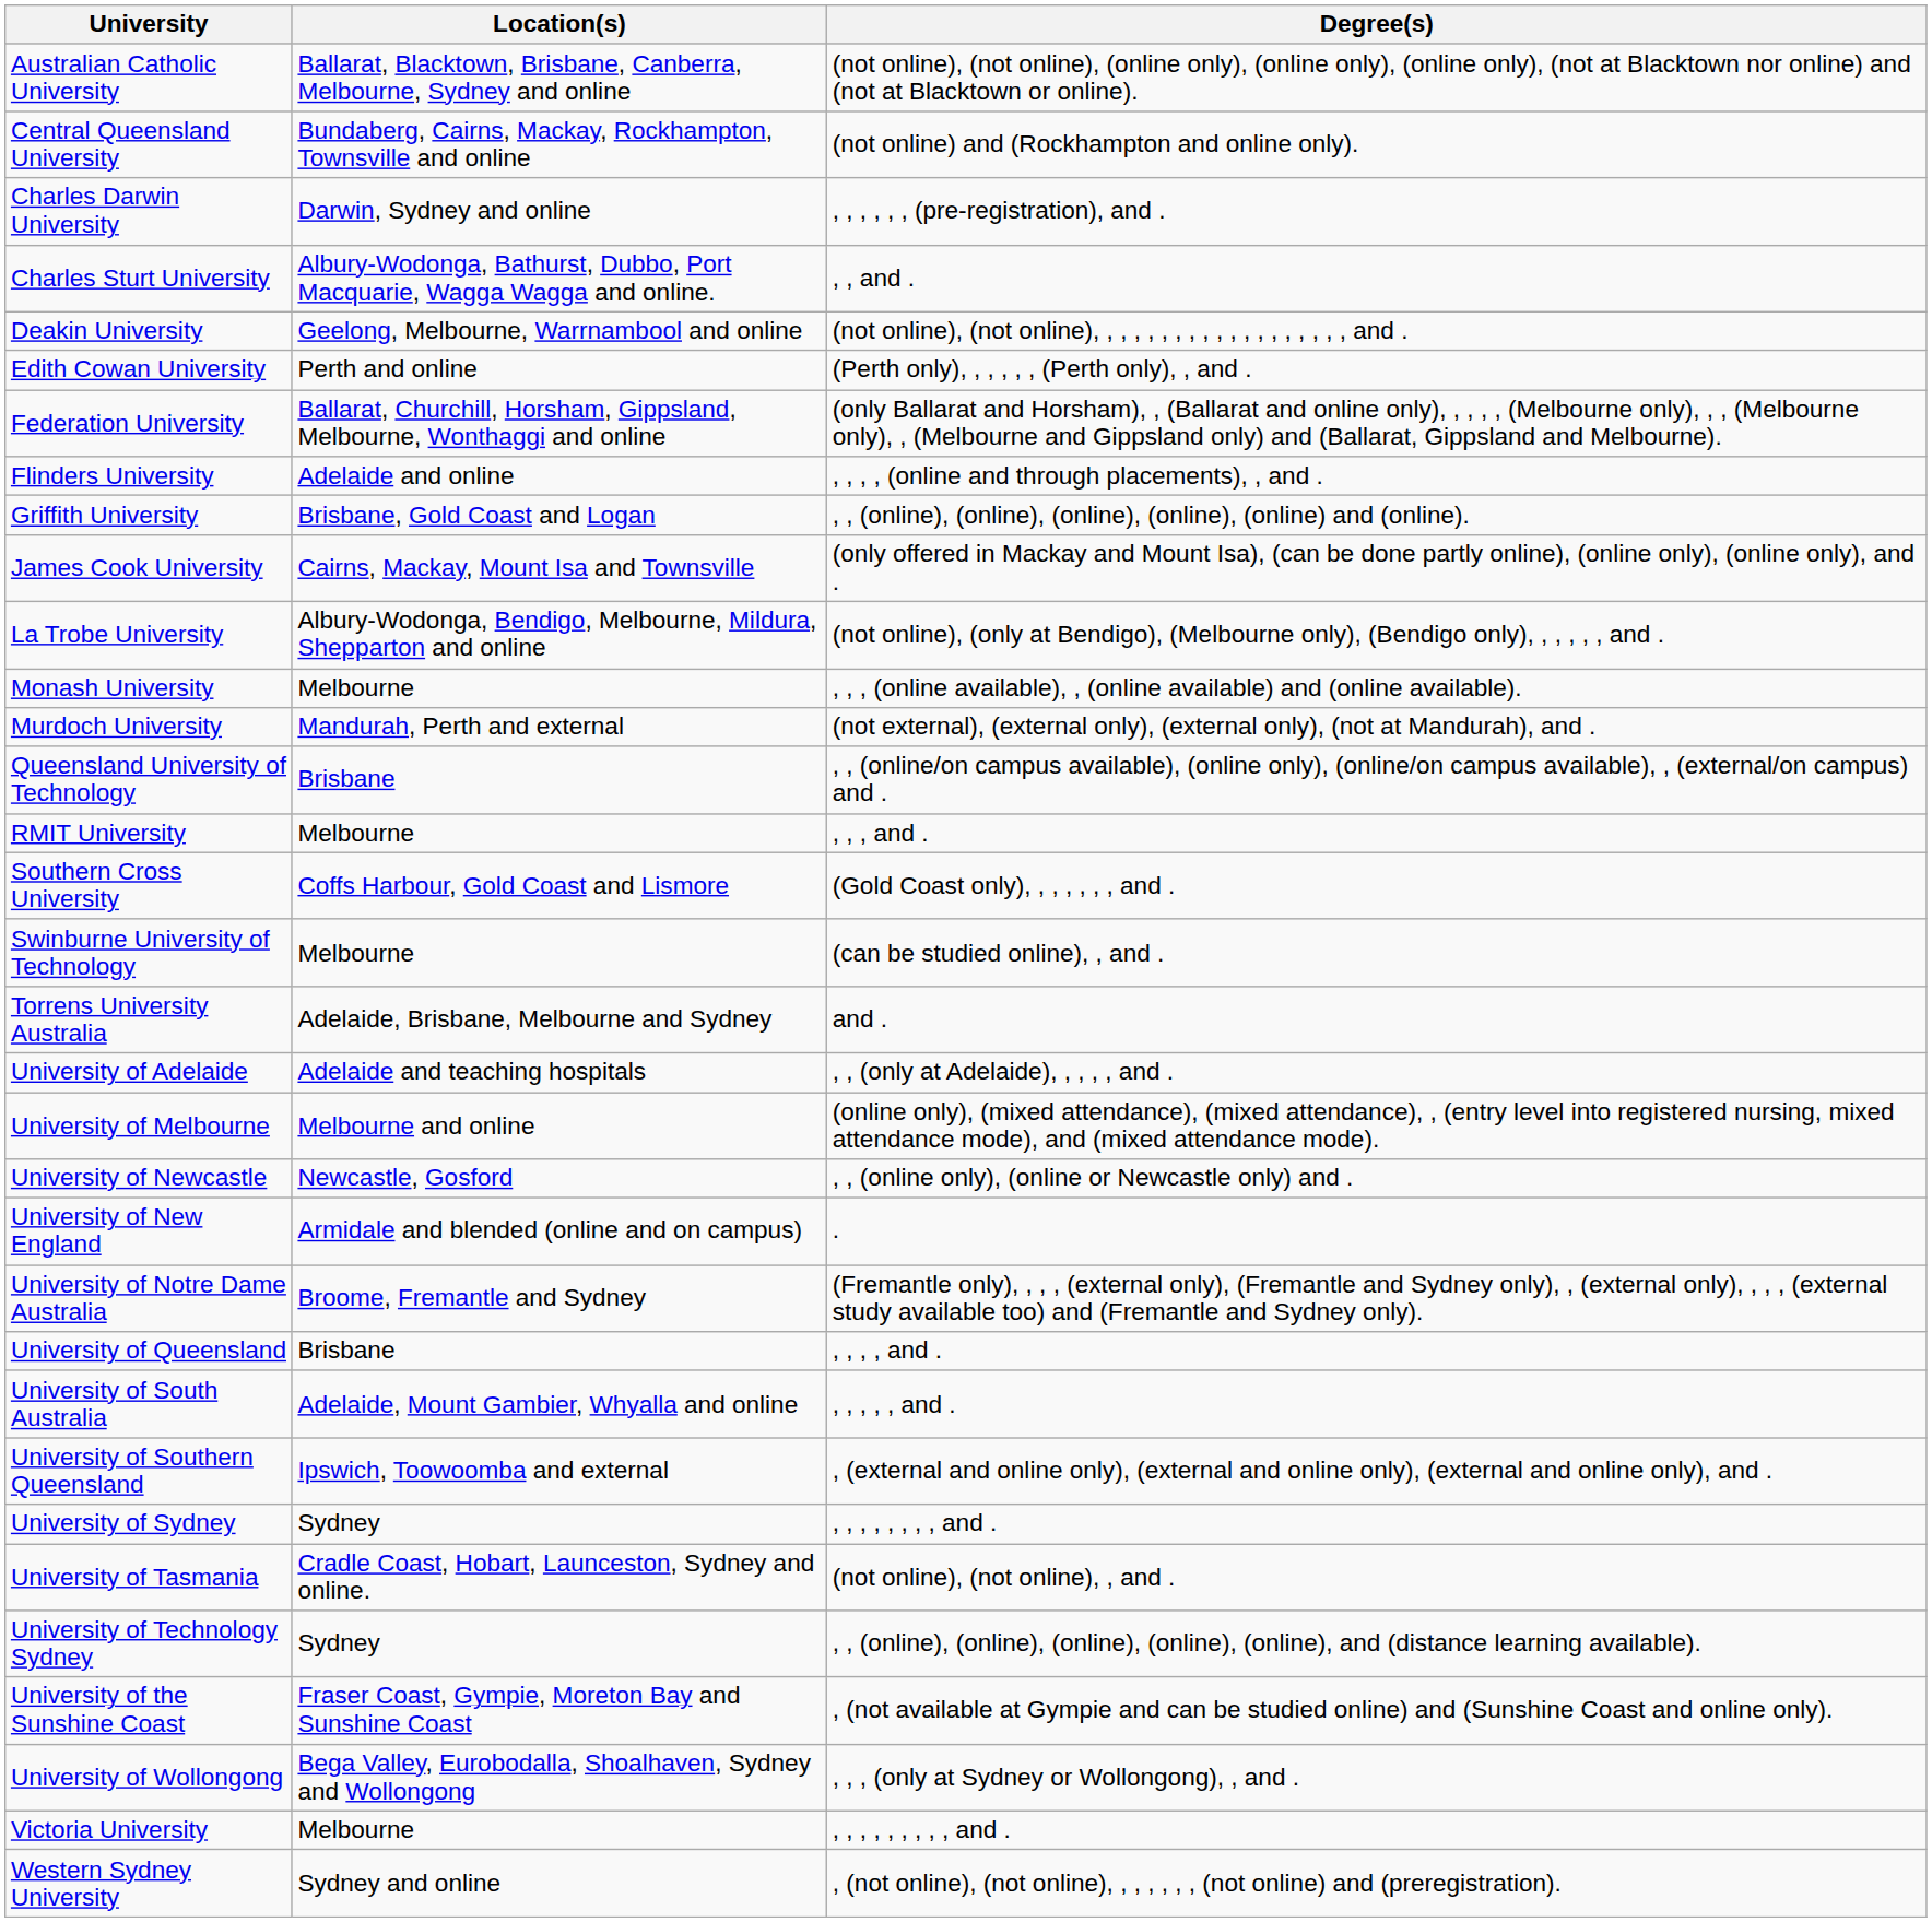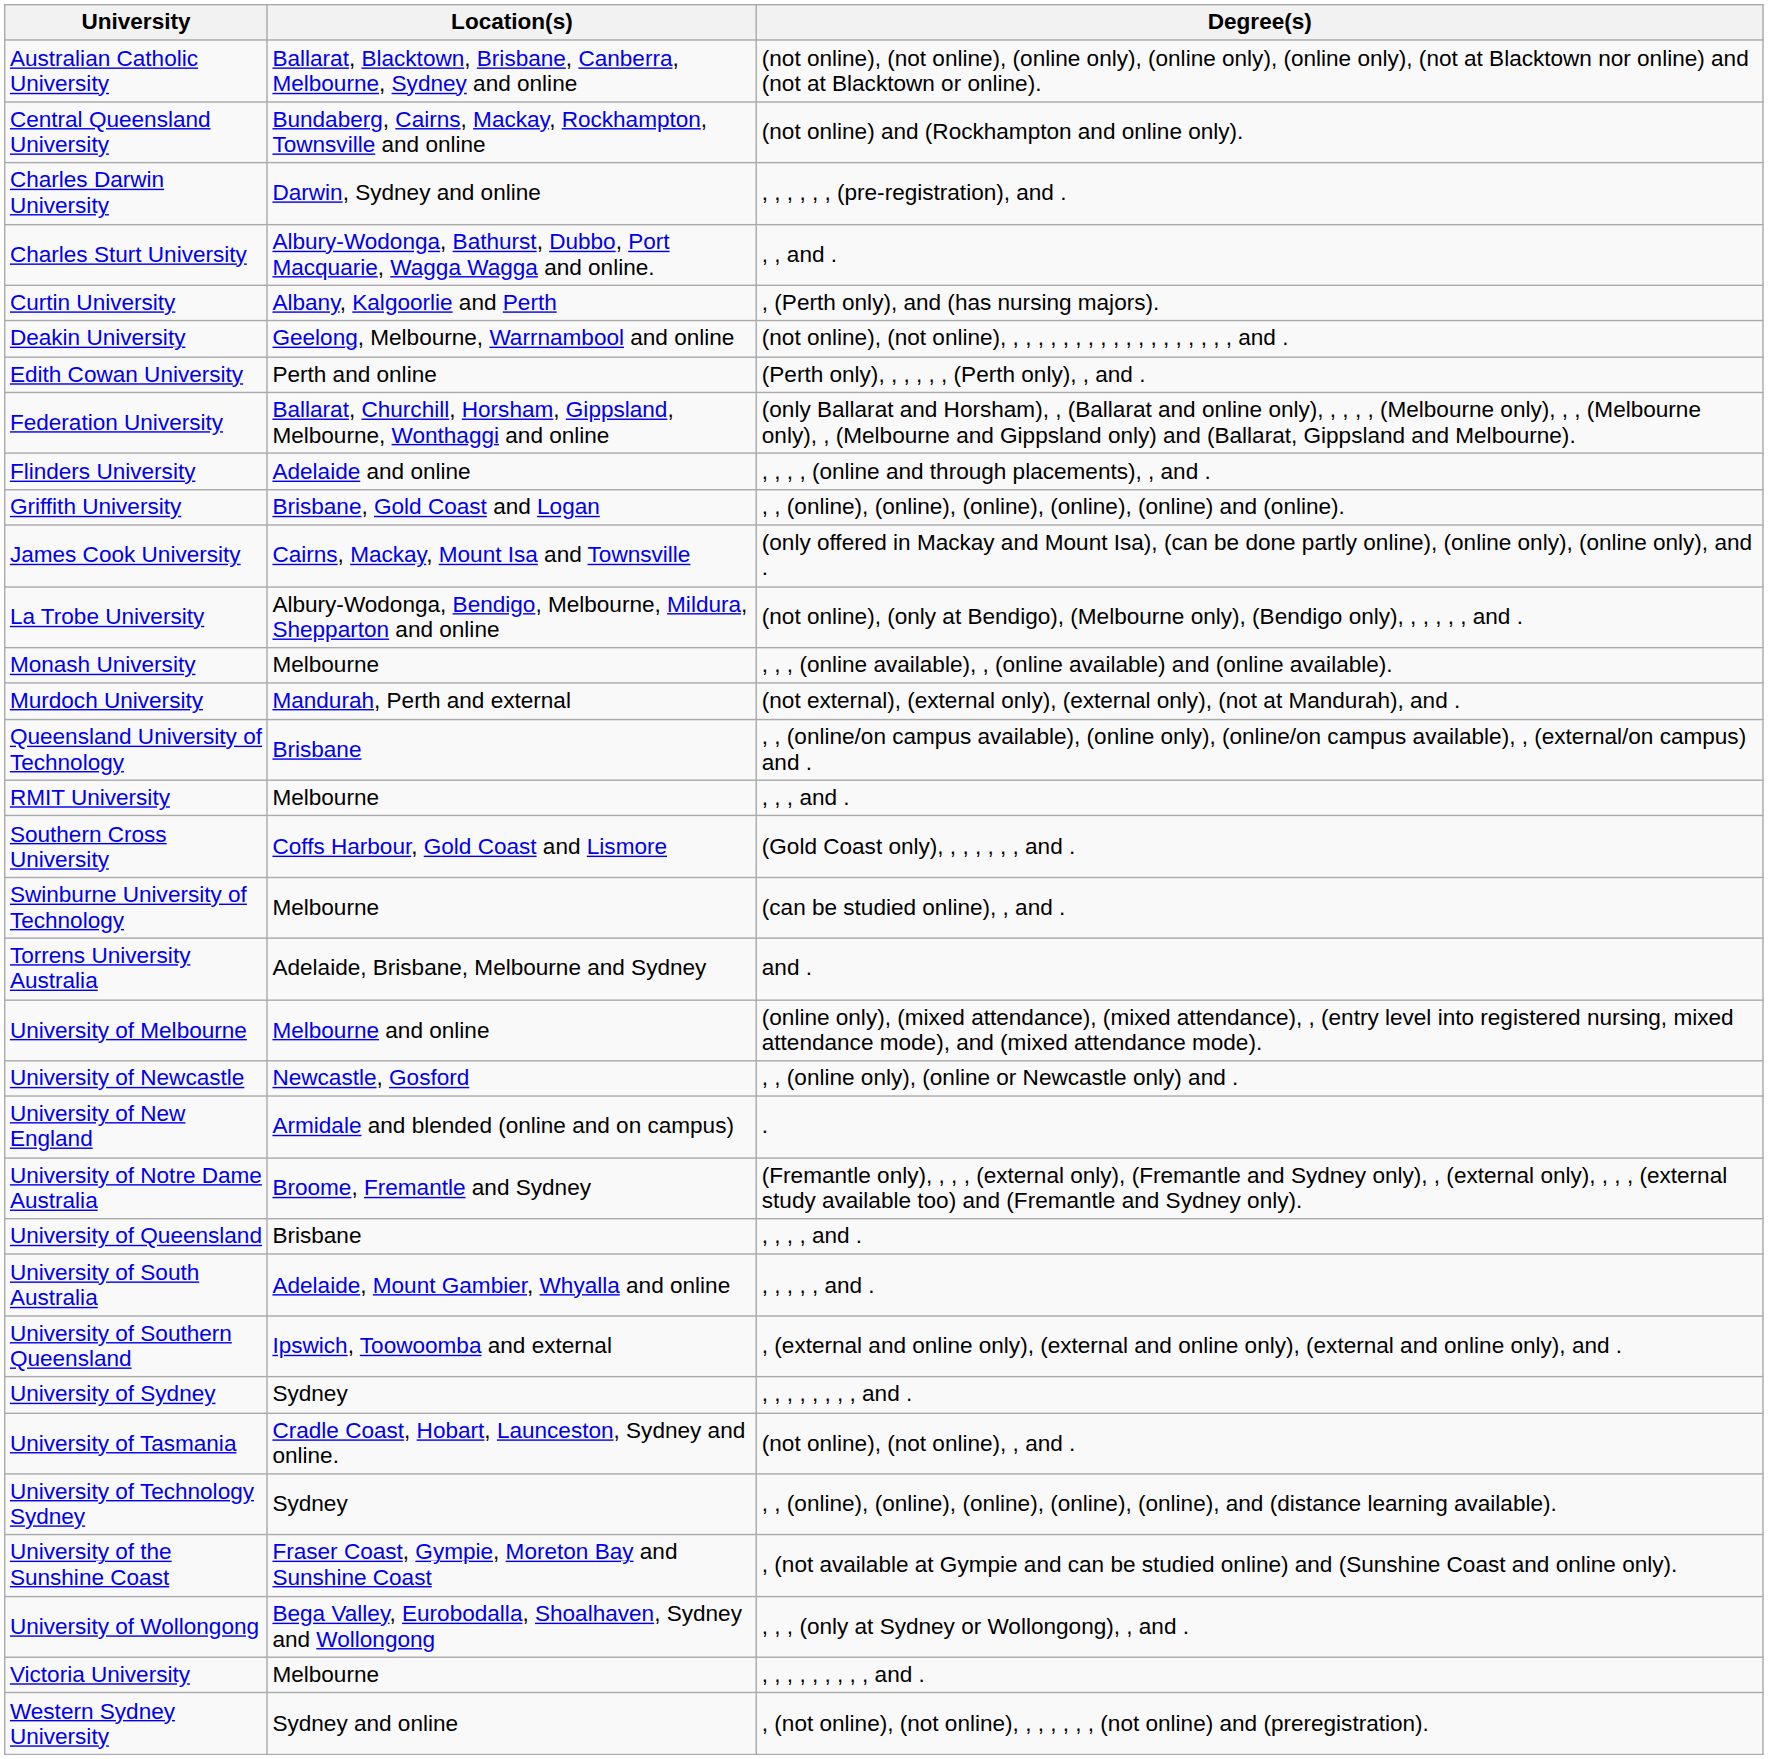+ row: Curtin University | Albany, Kalgoorlie and Perth | , (Perth only), and (has nursing majors).
- row: University of Adelaide | Adelaide and teaching hospitals | , , (only at Adelaide), , , , , and .
